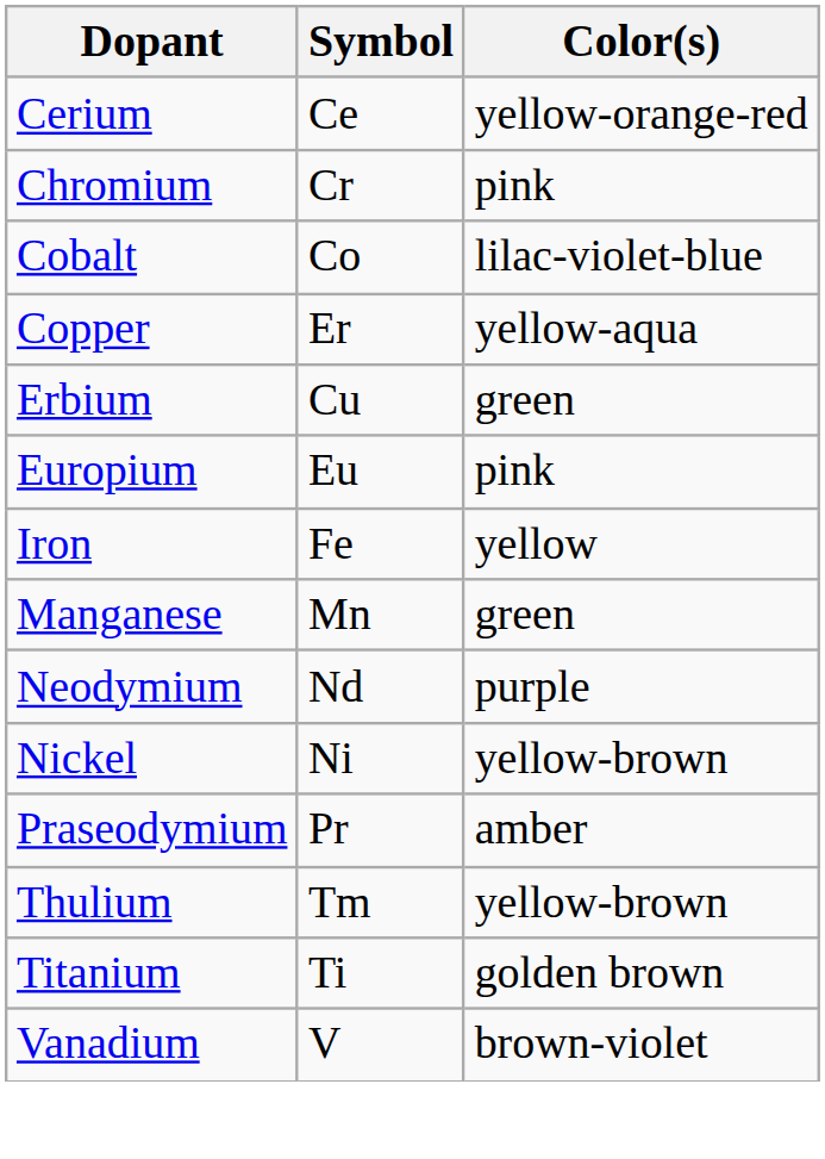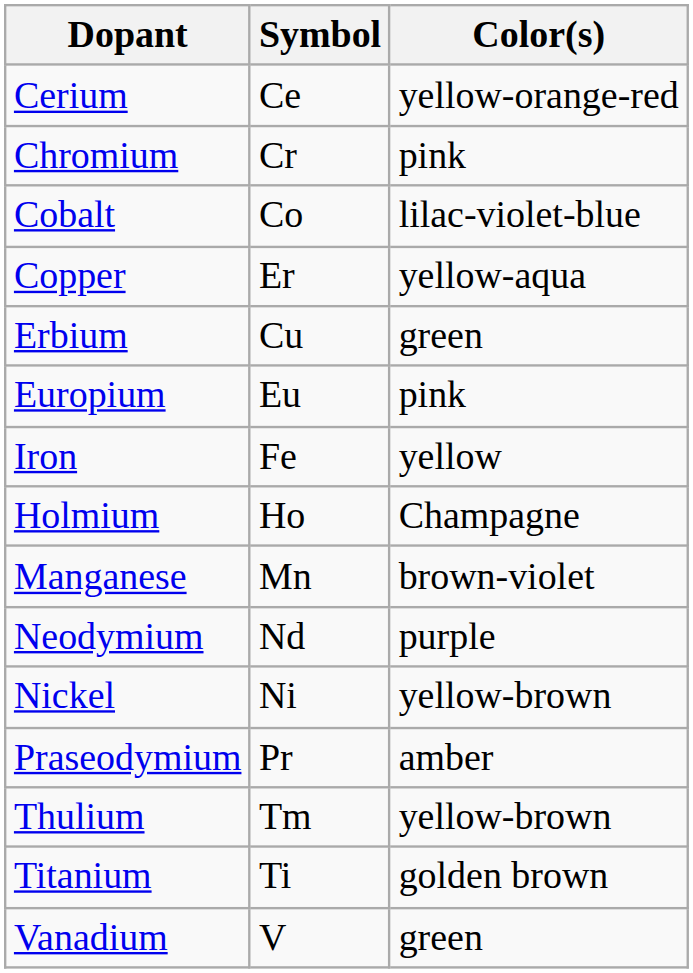+ row: Holmium | Ho | Champagne
Manganese | Color(s): green -> brown-violet
Vanadium | Color(s): brown-violet -> green
